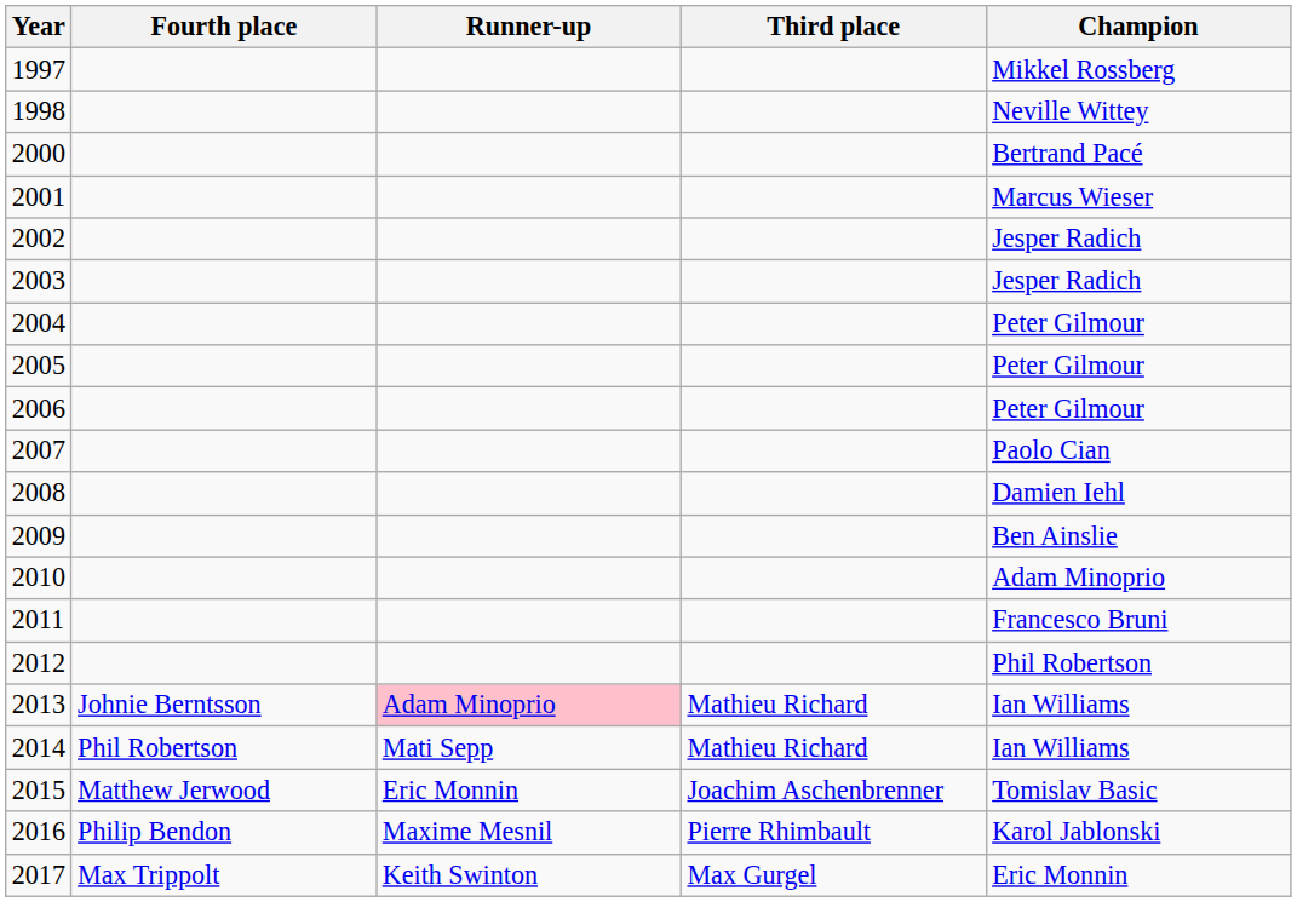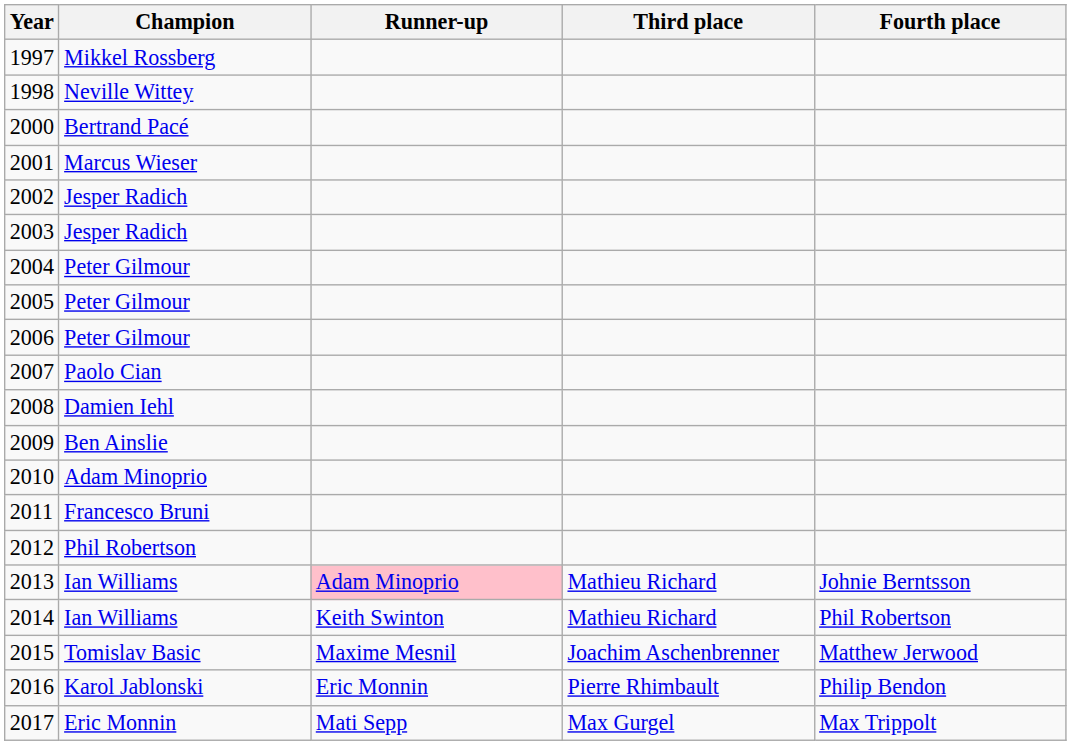columns swapped: Champion <-> Fourth place
2014 | Runner-up: Mati Sepp -> Keith Swinton
2015 | Runner-up: Eric Monnin -> Maxime Mesnil
2016 | Runner-up: Maxime Mesnil -> Eric Monnin
2017 | Runner-up: Keith Swinton -> Mati Sepp
